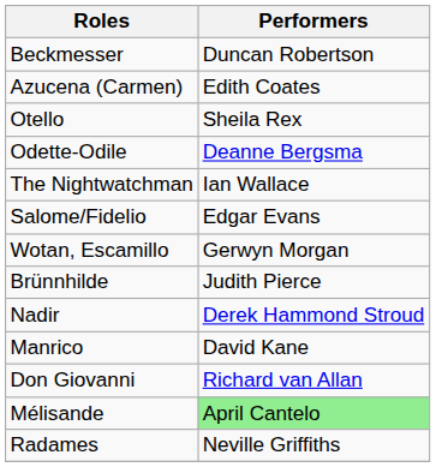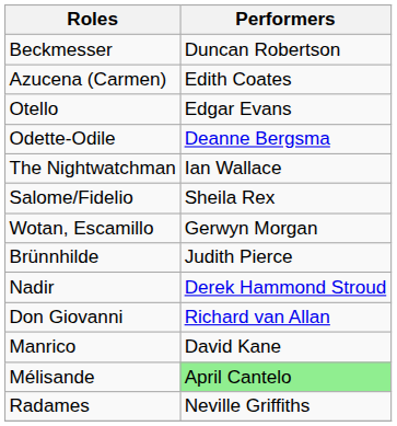Otello | Performers: Sheila Rex -> Edgar Evans
Salome/Fidelio | Performers: Edgar Evans -> Sheila Rex
rows swapped: Manrico <-> Don Giovanni
